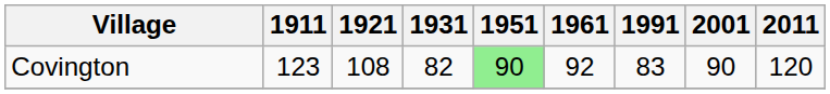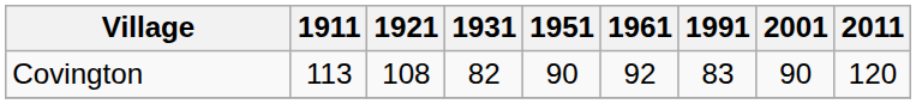Covington | 1911: 123 -> 113
Covington | 1951: lightgreen background -> no background
